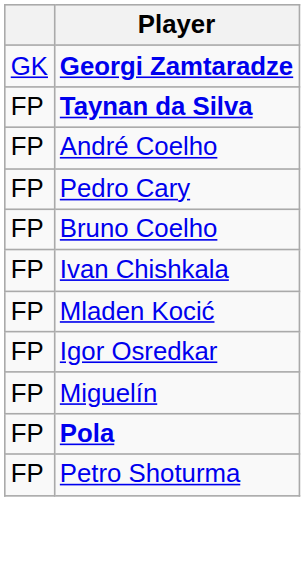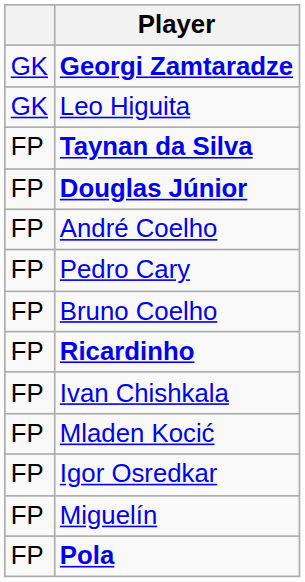+ row: GK | Leo Higuita
+ row: FP | Douglas Júnior
+ row: FP | Ricardinho
- row: FP | Petro Shoturma
